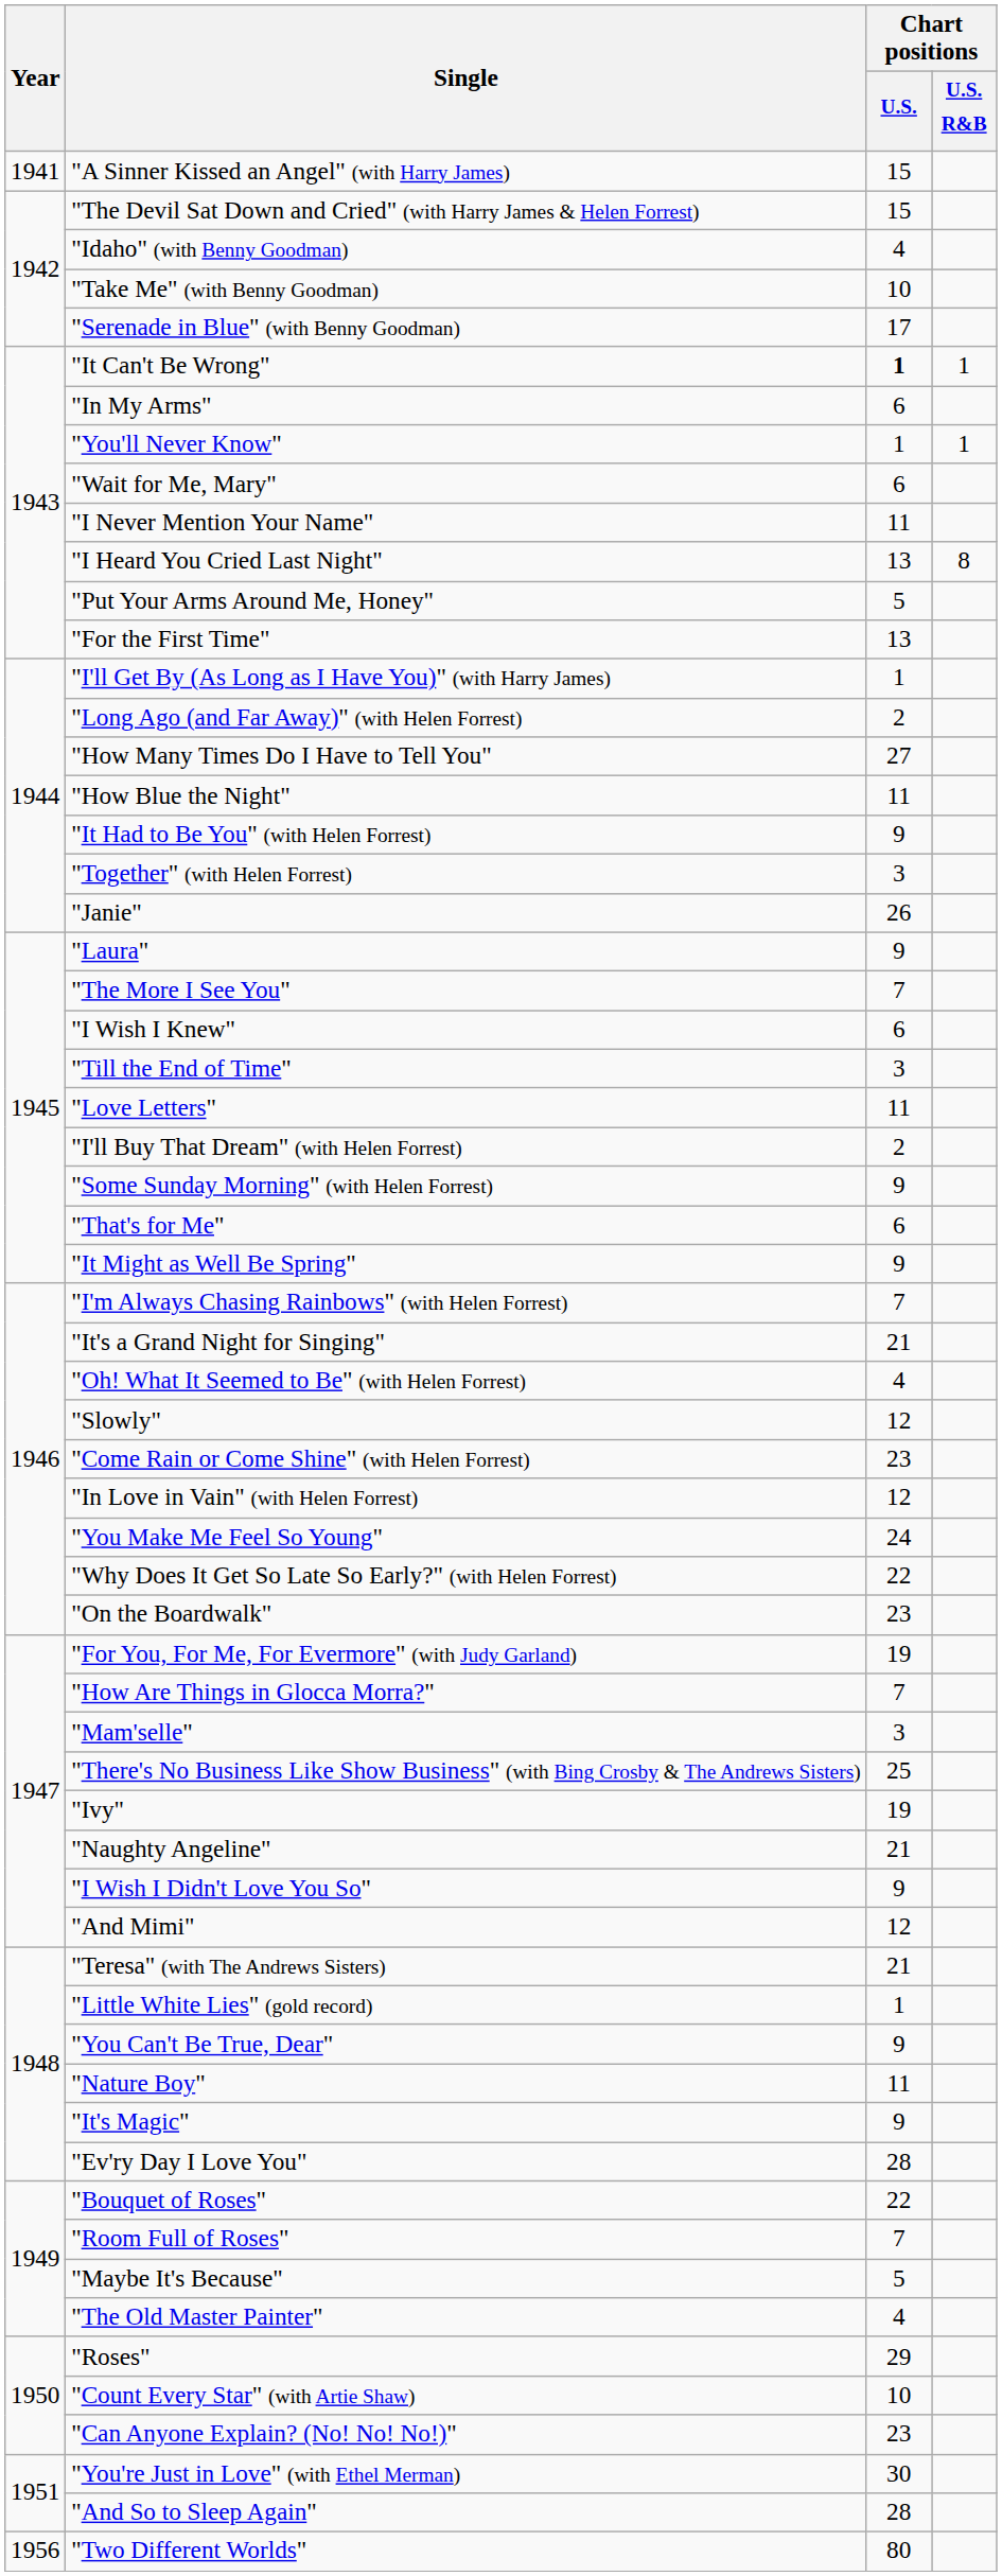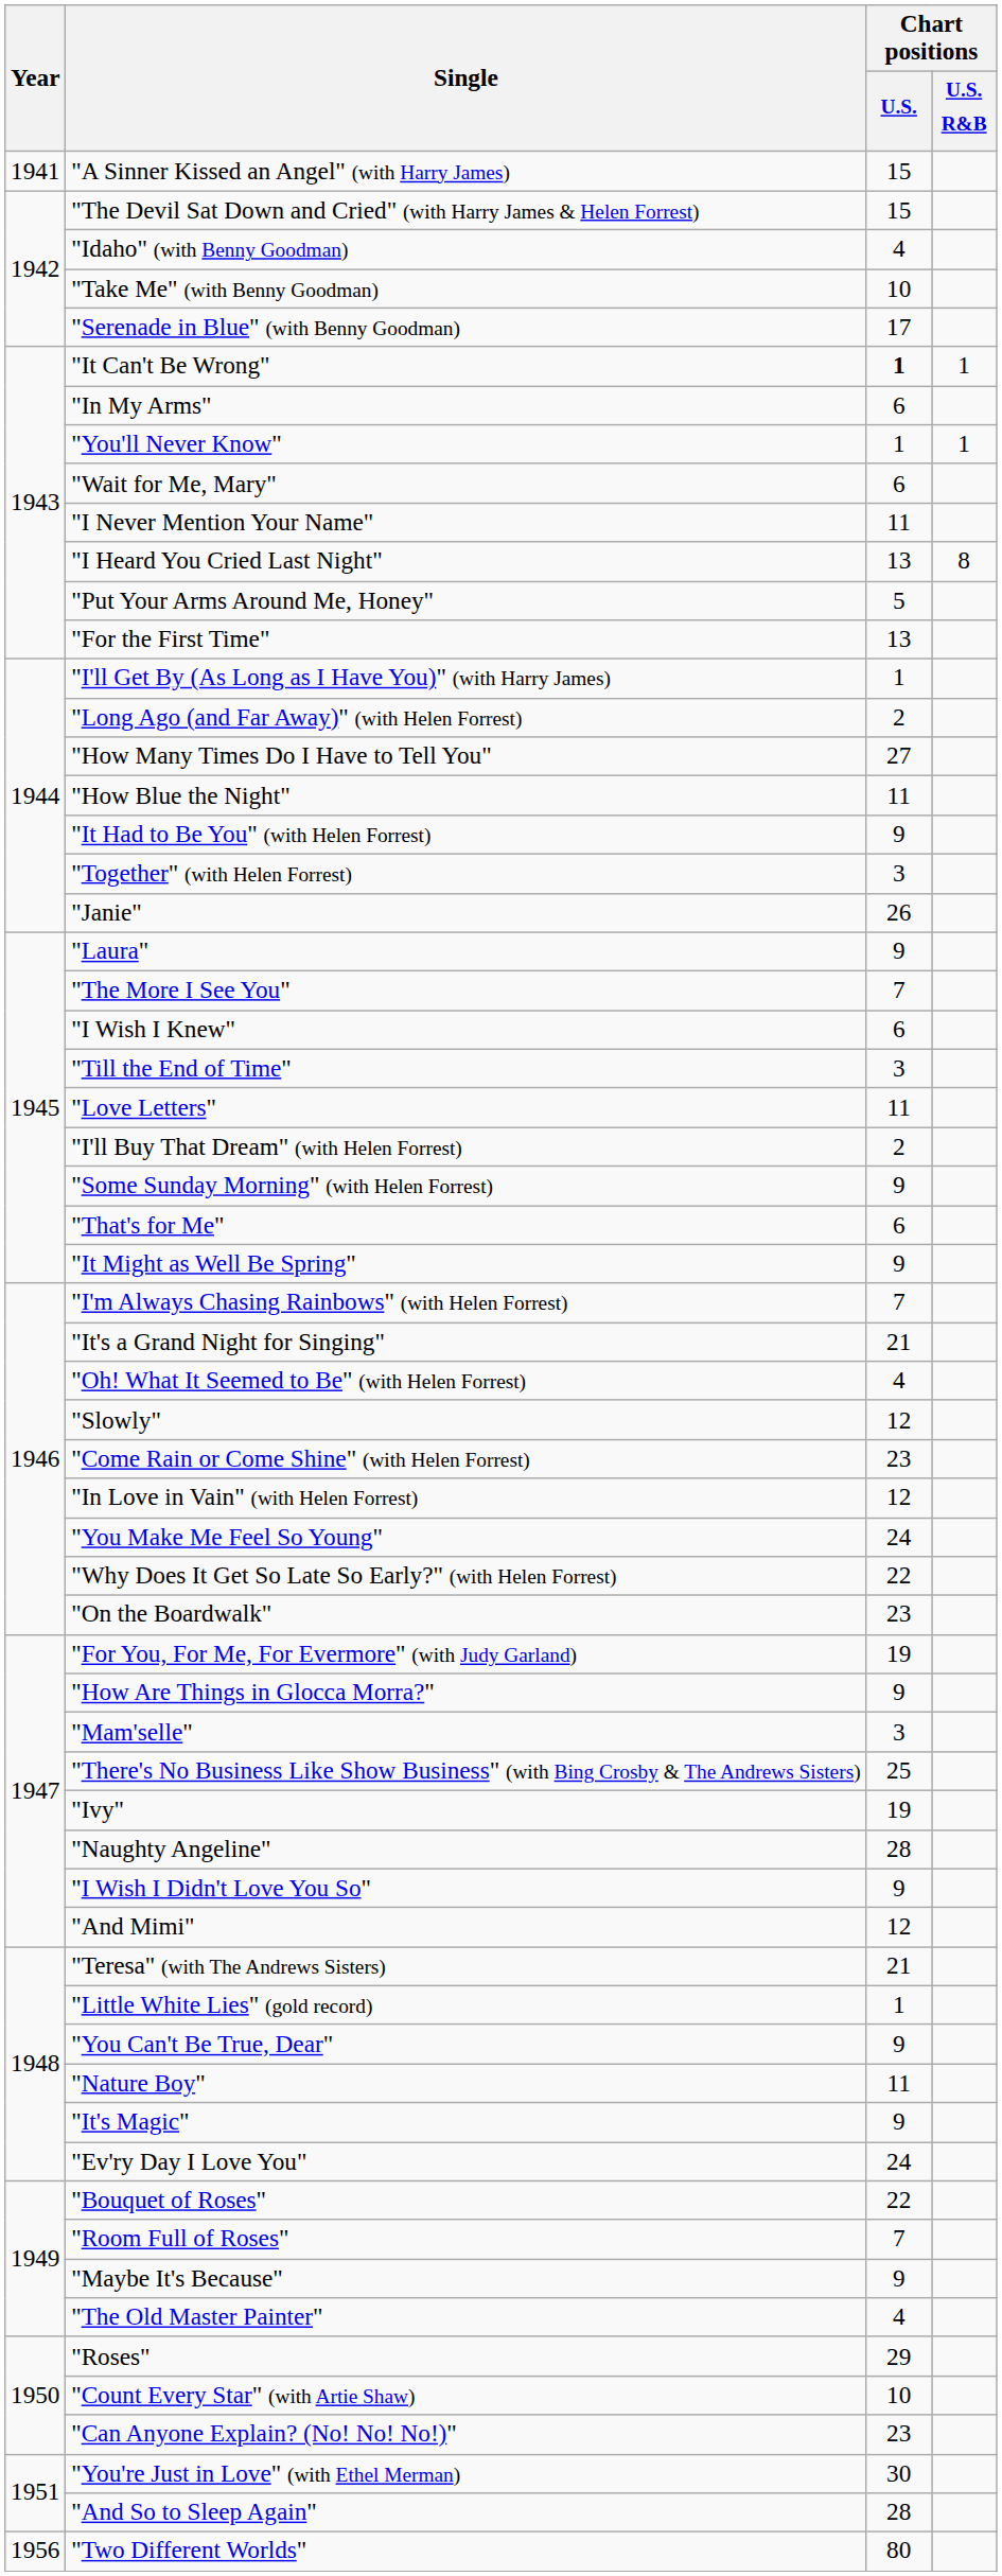"How Are Things in Glocca Morra?" | Chart positions / U.S.: 7 -> 9
"Naughty Angeline" | Chart positions / U.S.: 21 -> 28
"Ev'ry Day I Love You" | Chart positions / U.S.: 28 -> 24
"Maybe It's Because" | Chart positions / U.S.: 5 -> 9
